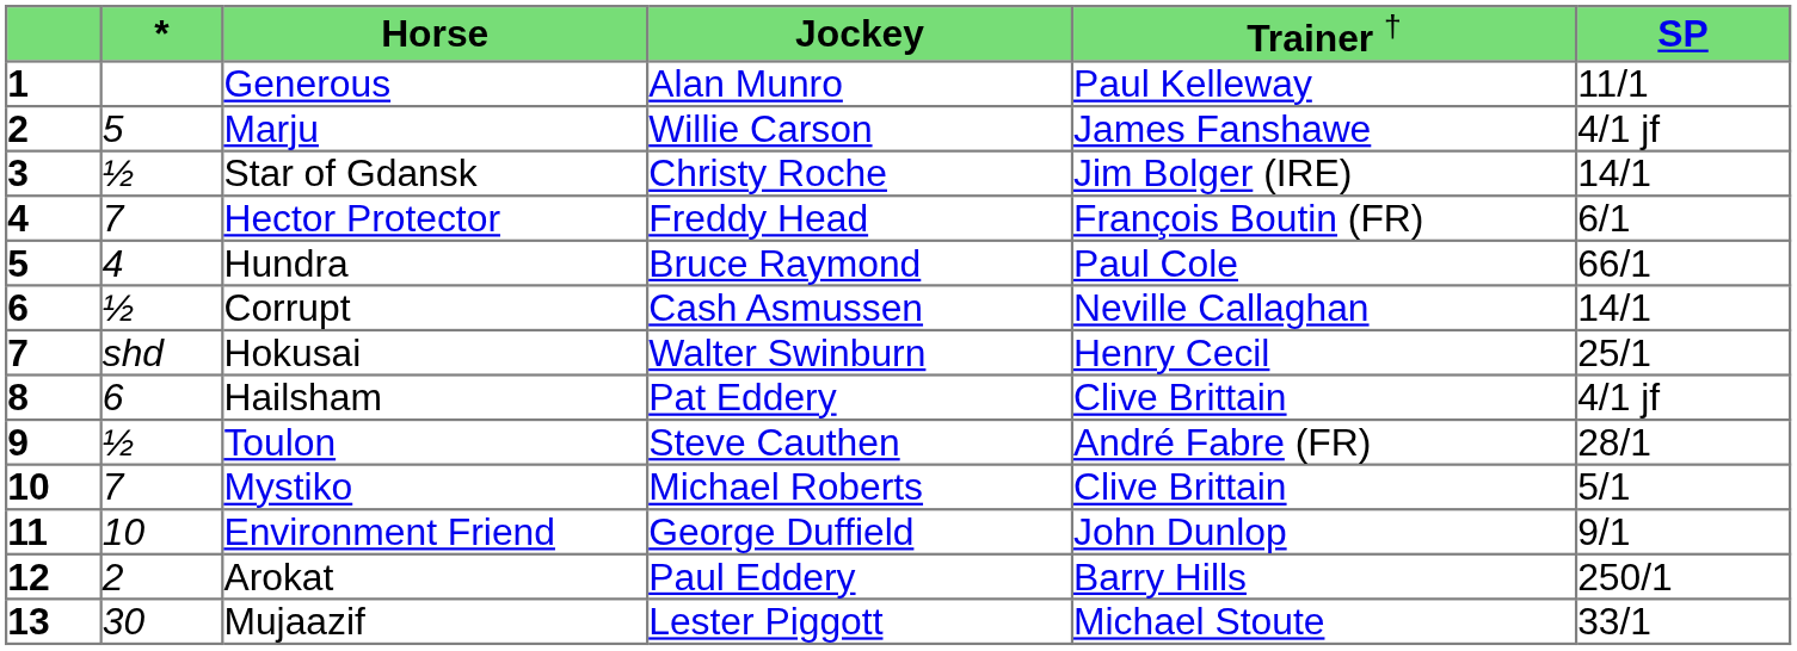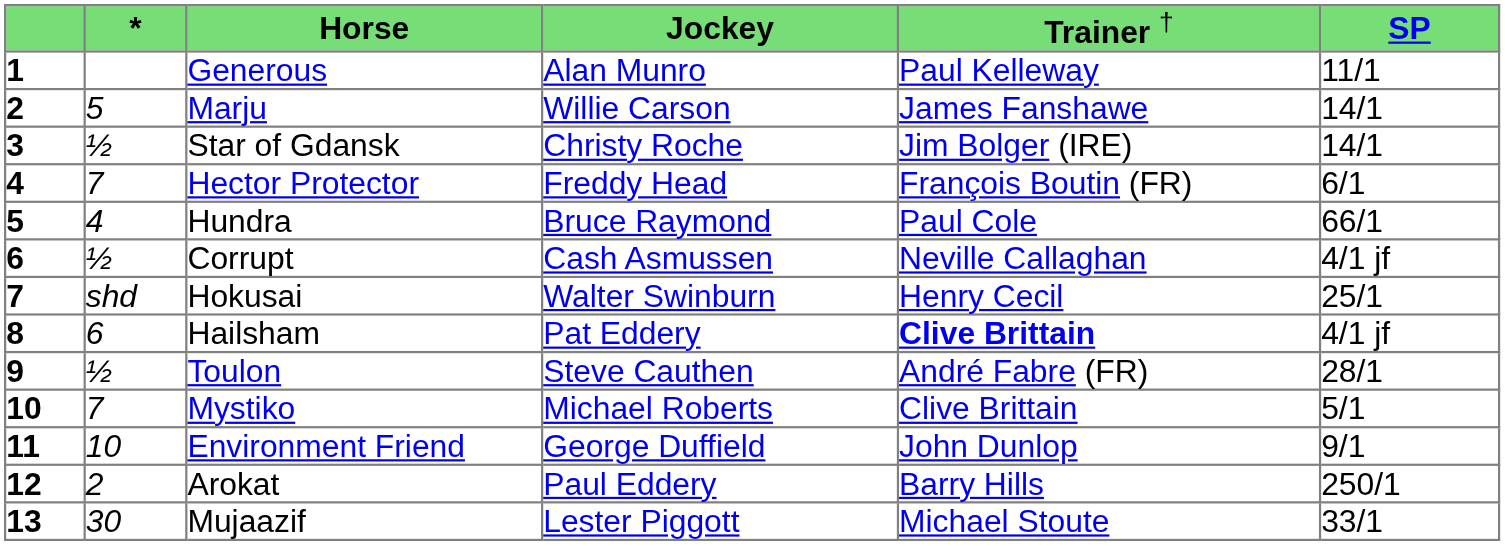Marju | column 6: 4/1 jf -> 14/1
Corrupt | column 6: 14/1 -> 4/1 jf
Hailsham | column 5: normal -> bold
